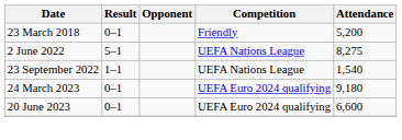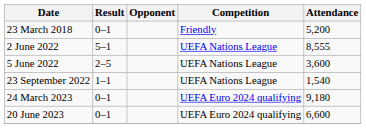2 June 2022 | Attendance: 8,275 -> 8,555
+ row: 5 June 2022 | 2–5 | UEFA Nations League | 3,600
